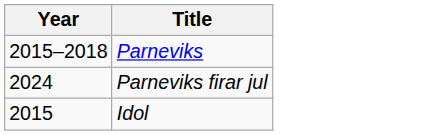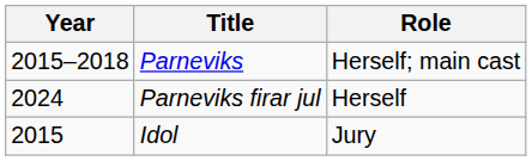+ column: Role | Herself; main cast | Herself | Jury
